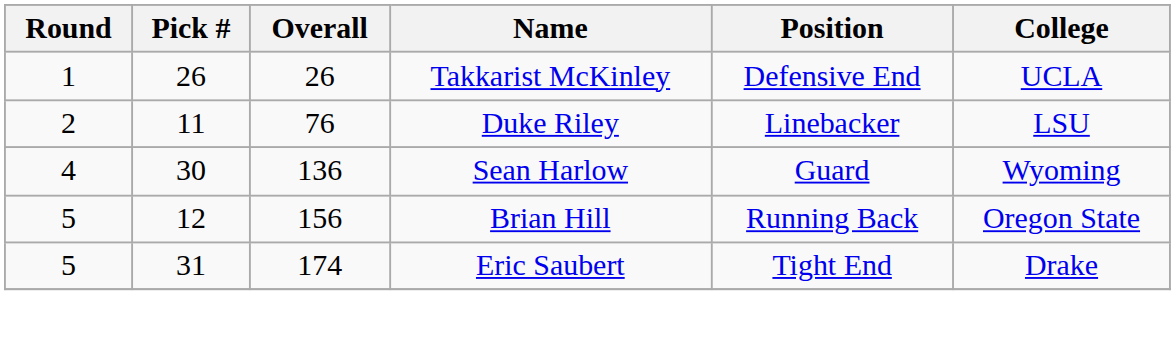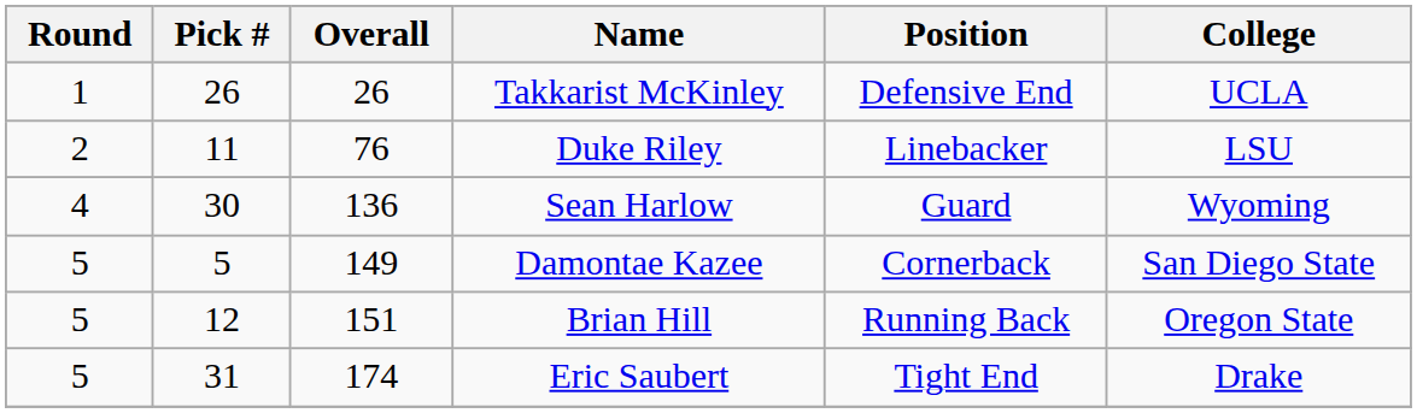+ row: 5 | 5 | 149 | Damontae Kazee | Cornerback | San Diego State
Brian Hill | Overall: 156 -> 151
